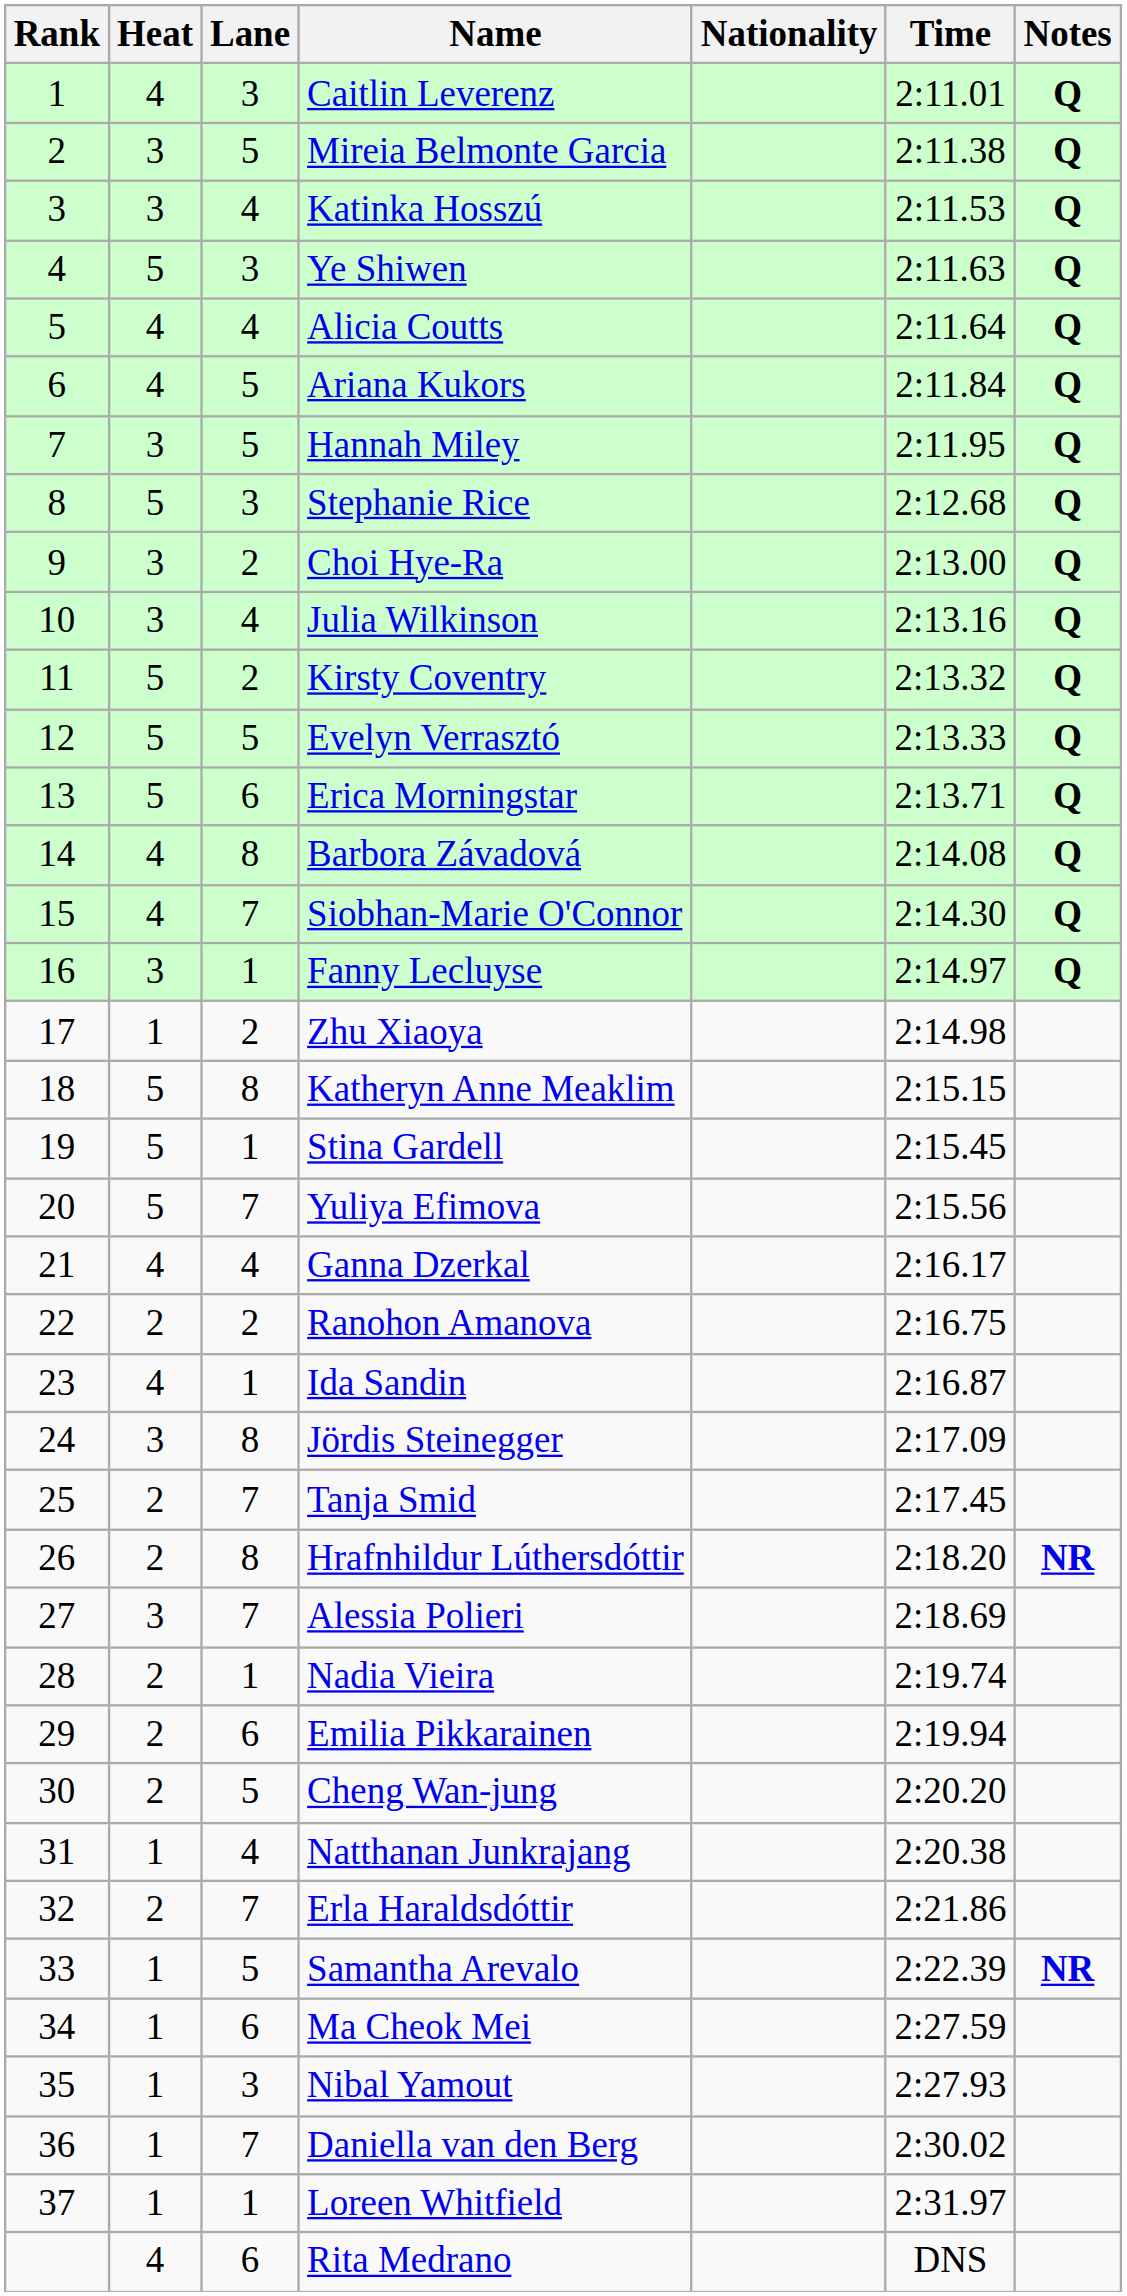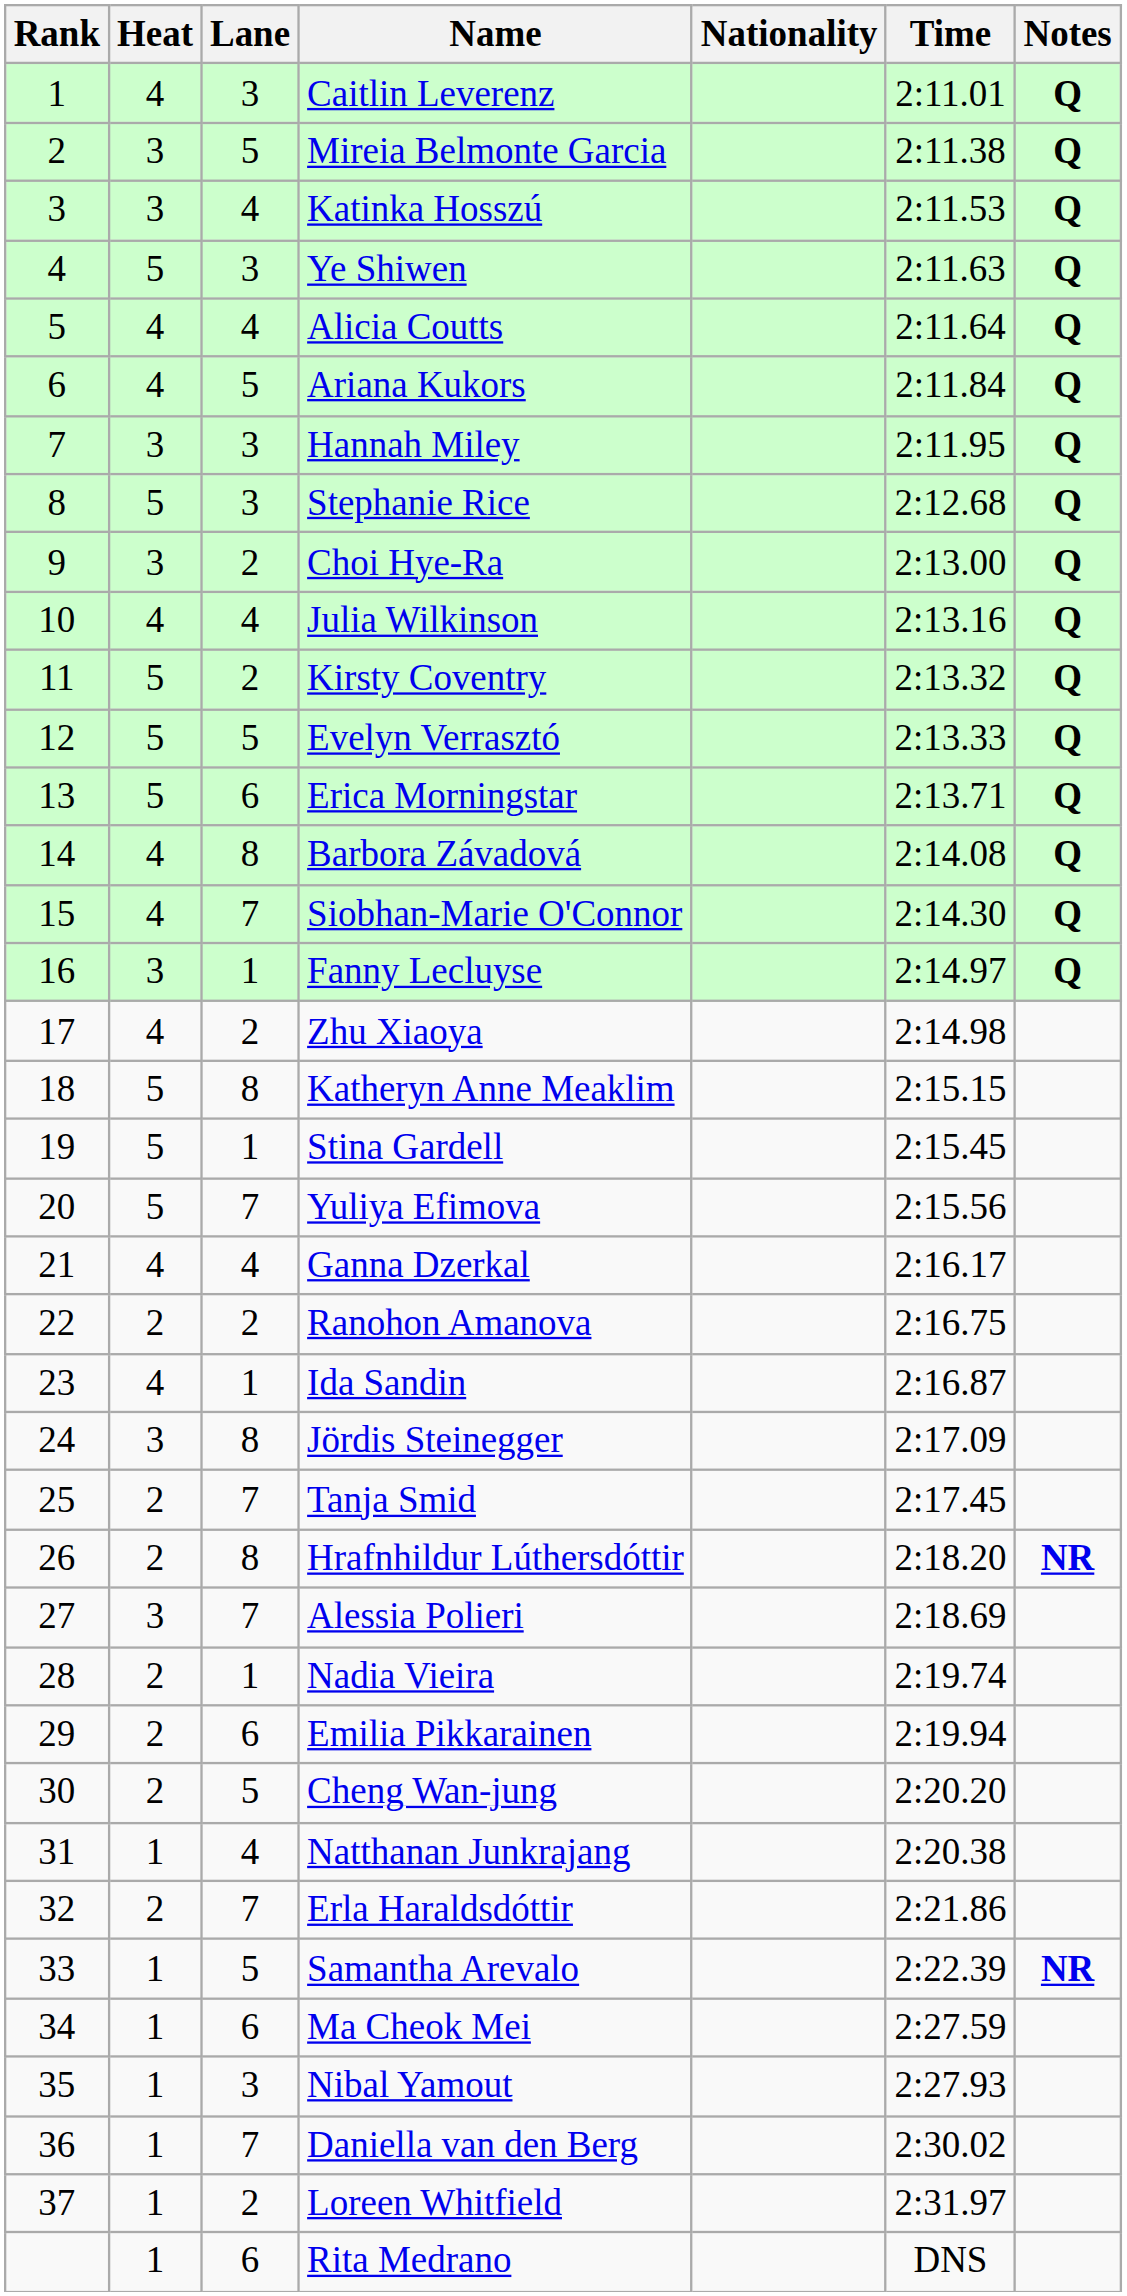Hannah Miley | Lane: 5 -> 3
Julia Wilkinson | Heat: 3 -> 4
Zhu Xiaoya | Heat: 1 -> 4
Loreen Whitfield | Lane: 1 -> 2
Rita Medrano | Heat: 4 -> 1
